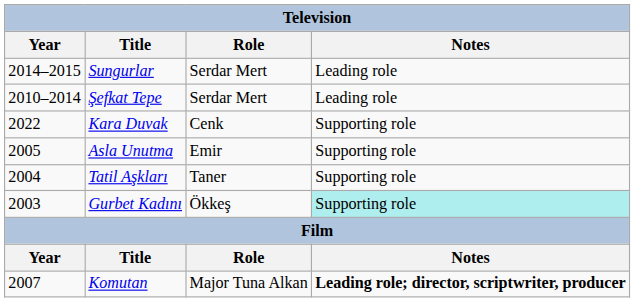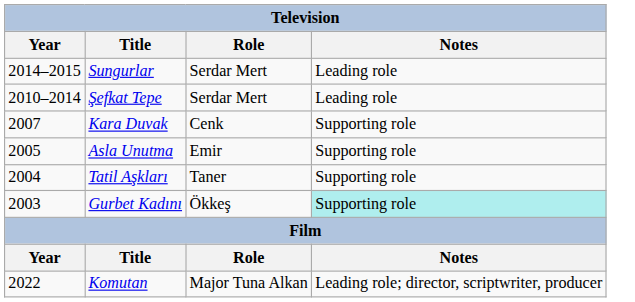Kara Duvak | Year: 2022 -> 2007
Komutan | Year: 2007 -> 2022
Komutan | Notes: bold -> normal
